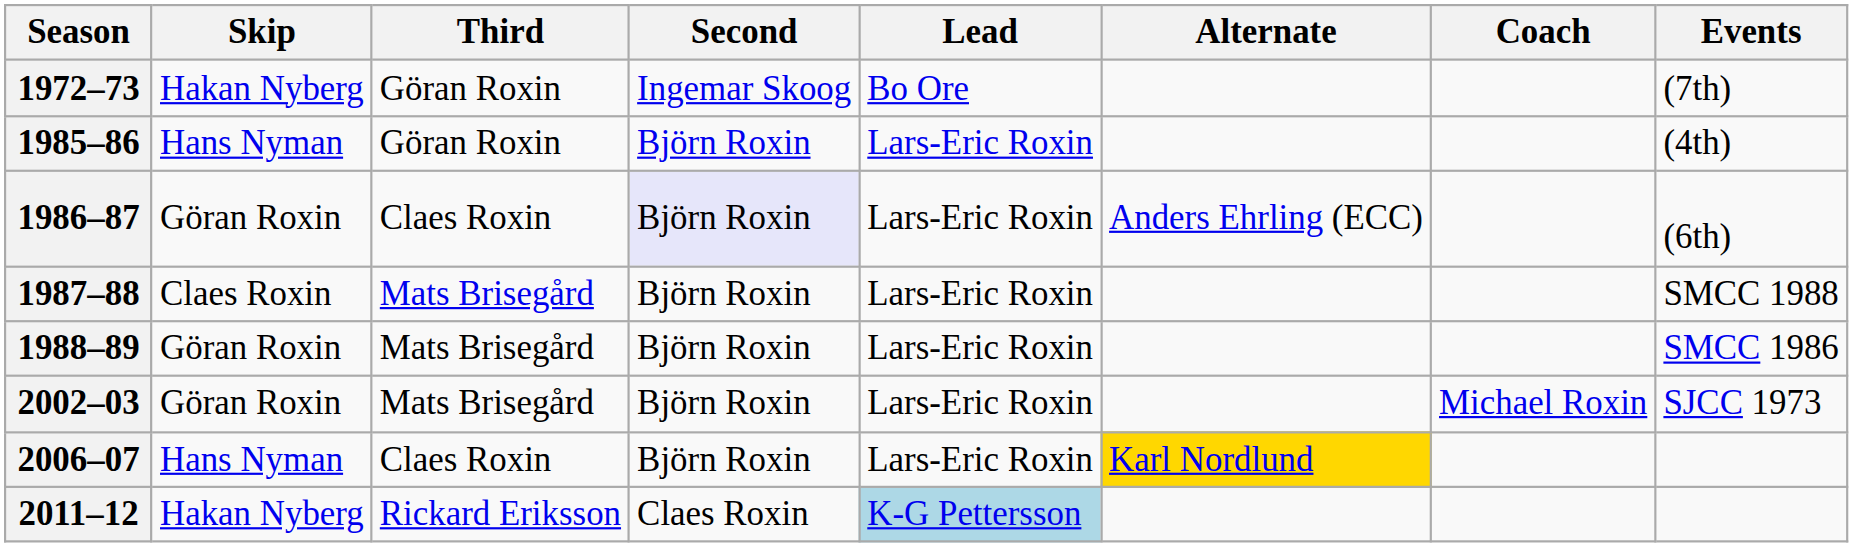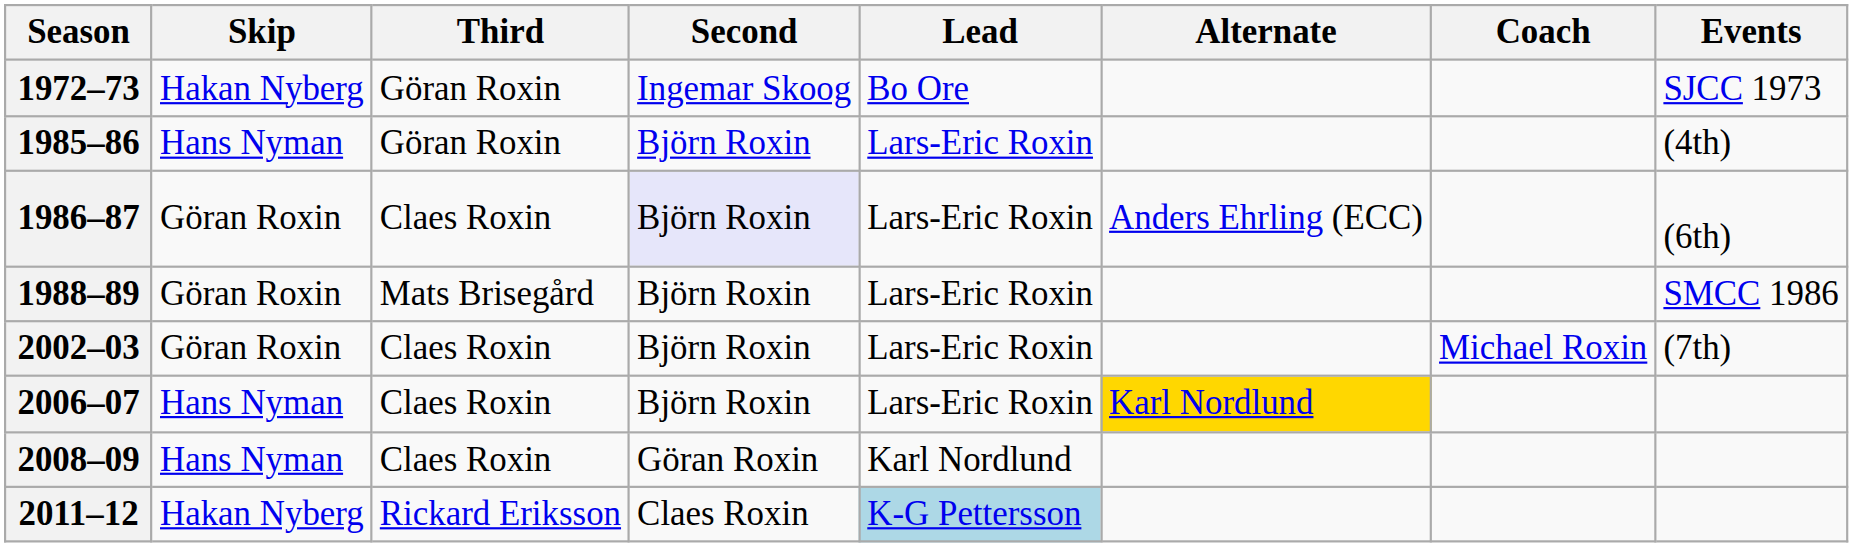1972–73 | Events: (7th) -> SJCC 1973
- row: 1987–88 | Claes Roxin | Mats Brisegård | Björn Roxin | Lars-Eric Roxin | SMCC 1988
2002–03 | Third: Mats Brisegård -> Claes Roxin
2002–03 | Events: SJCC 1973 -> (7th)
+ row: 2008–09 | Hans Nyman | Claes Roxin | Göran Roxin | Karl Nordlund
